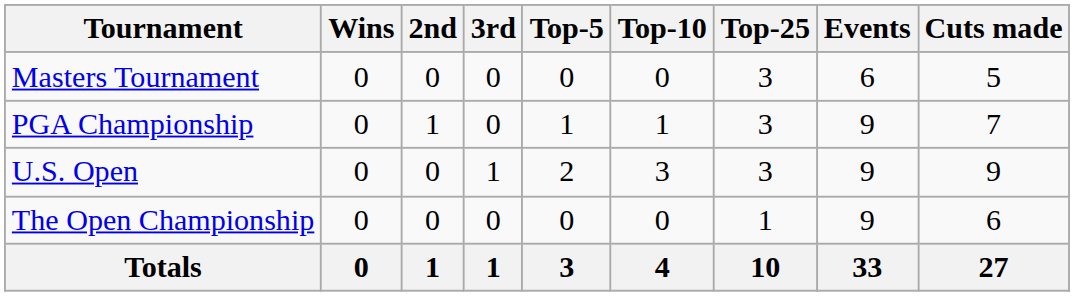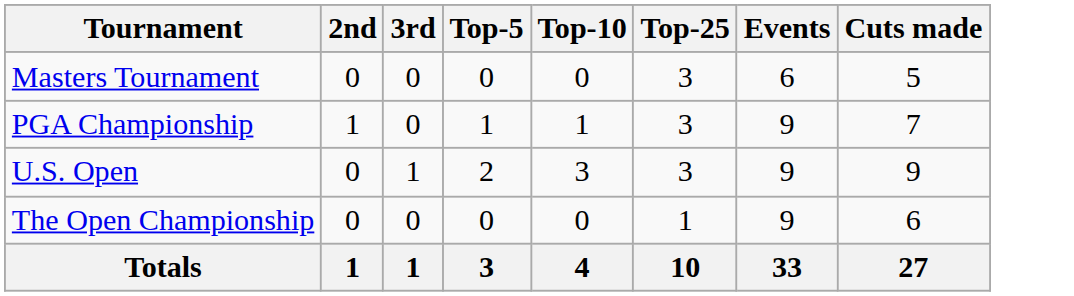- column: Wins | 0 | 0 | 0 | 0 | 0
